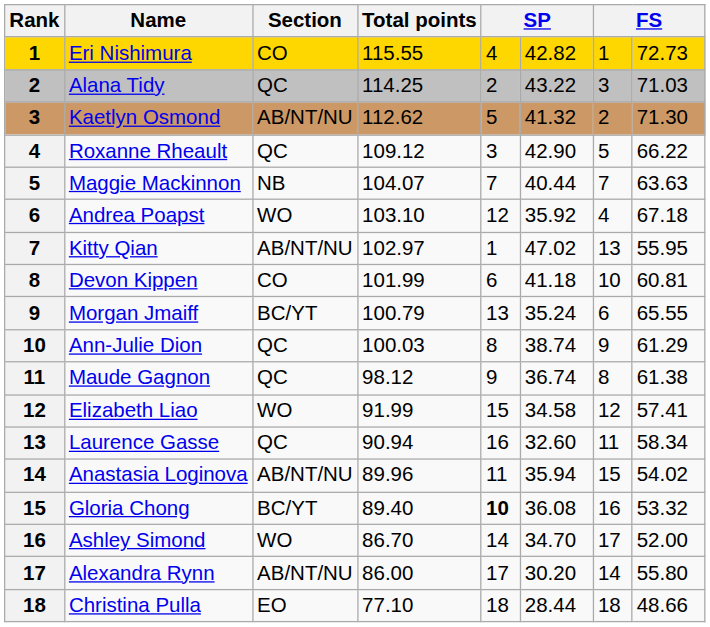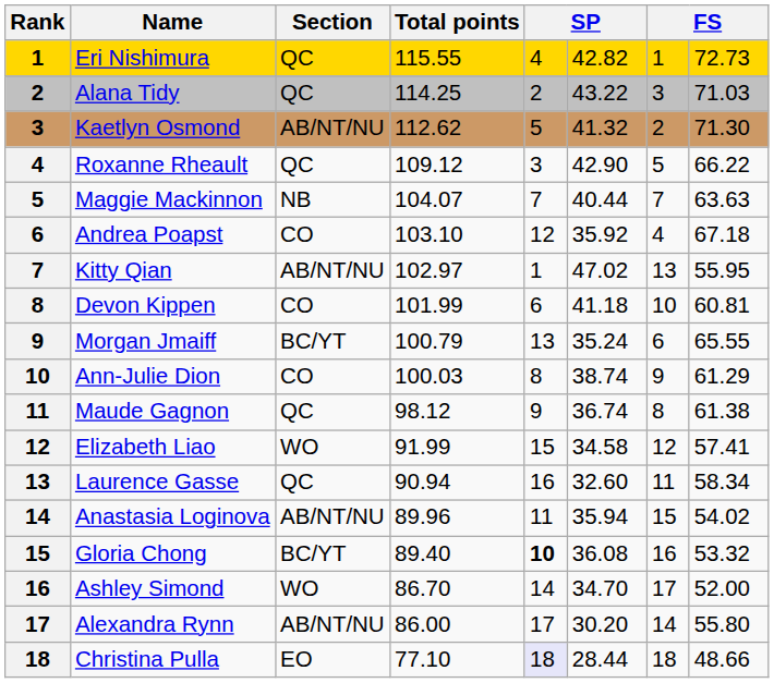Eri Nishimura | Section: CO -> QC
Andrea Poapst | Section: WO -> CO
Ann-Julie Dion | Section: QC -> CO
Christina Pulla | column 5: no background -> lavender background
